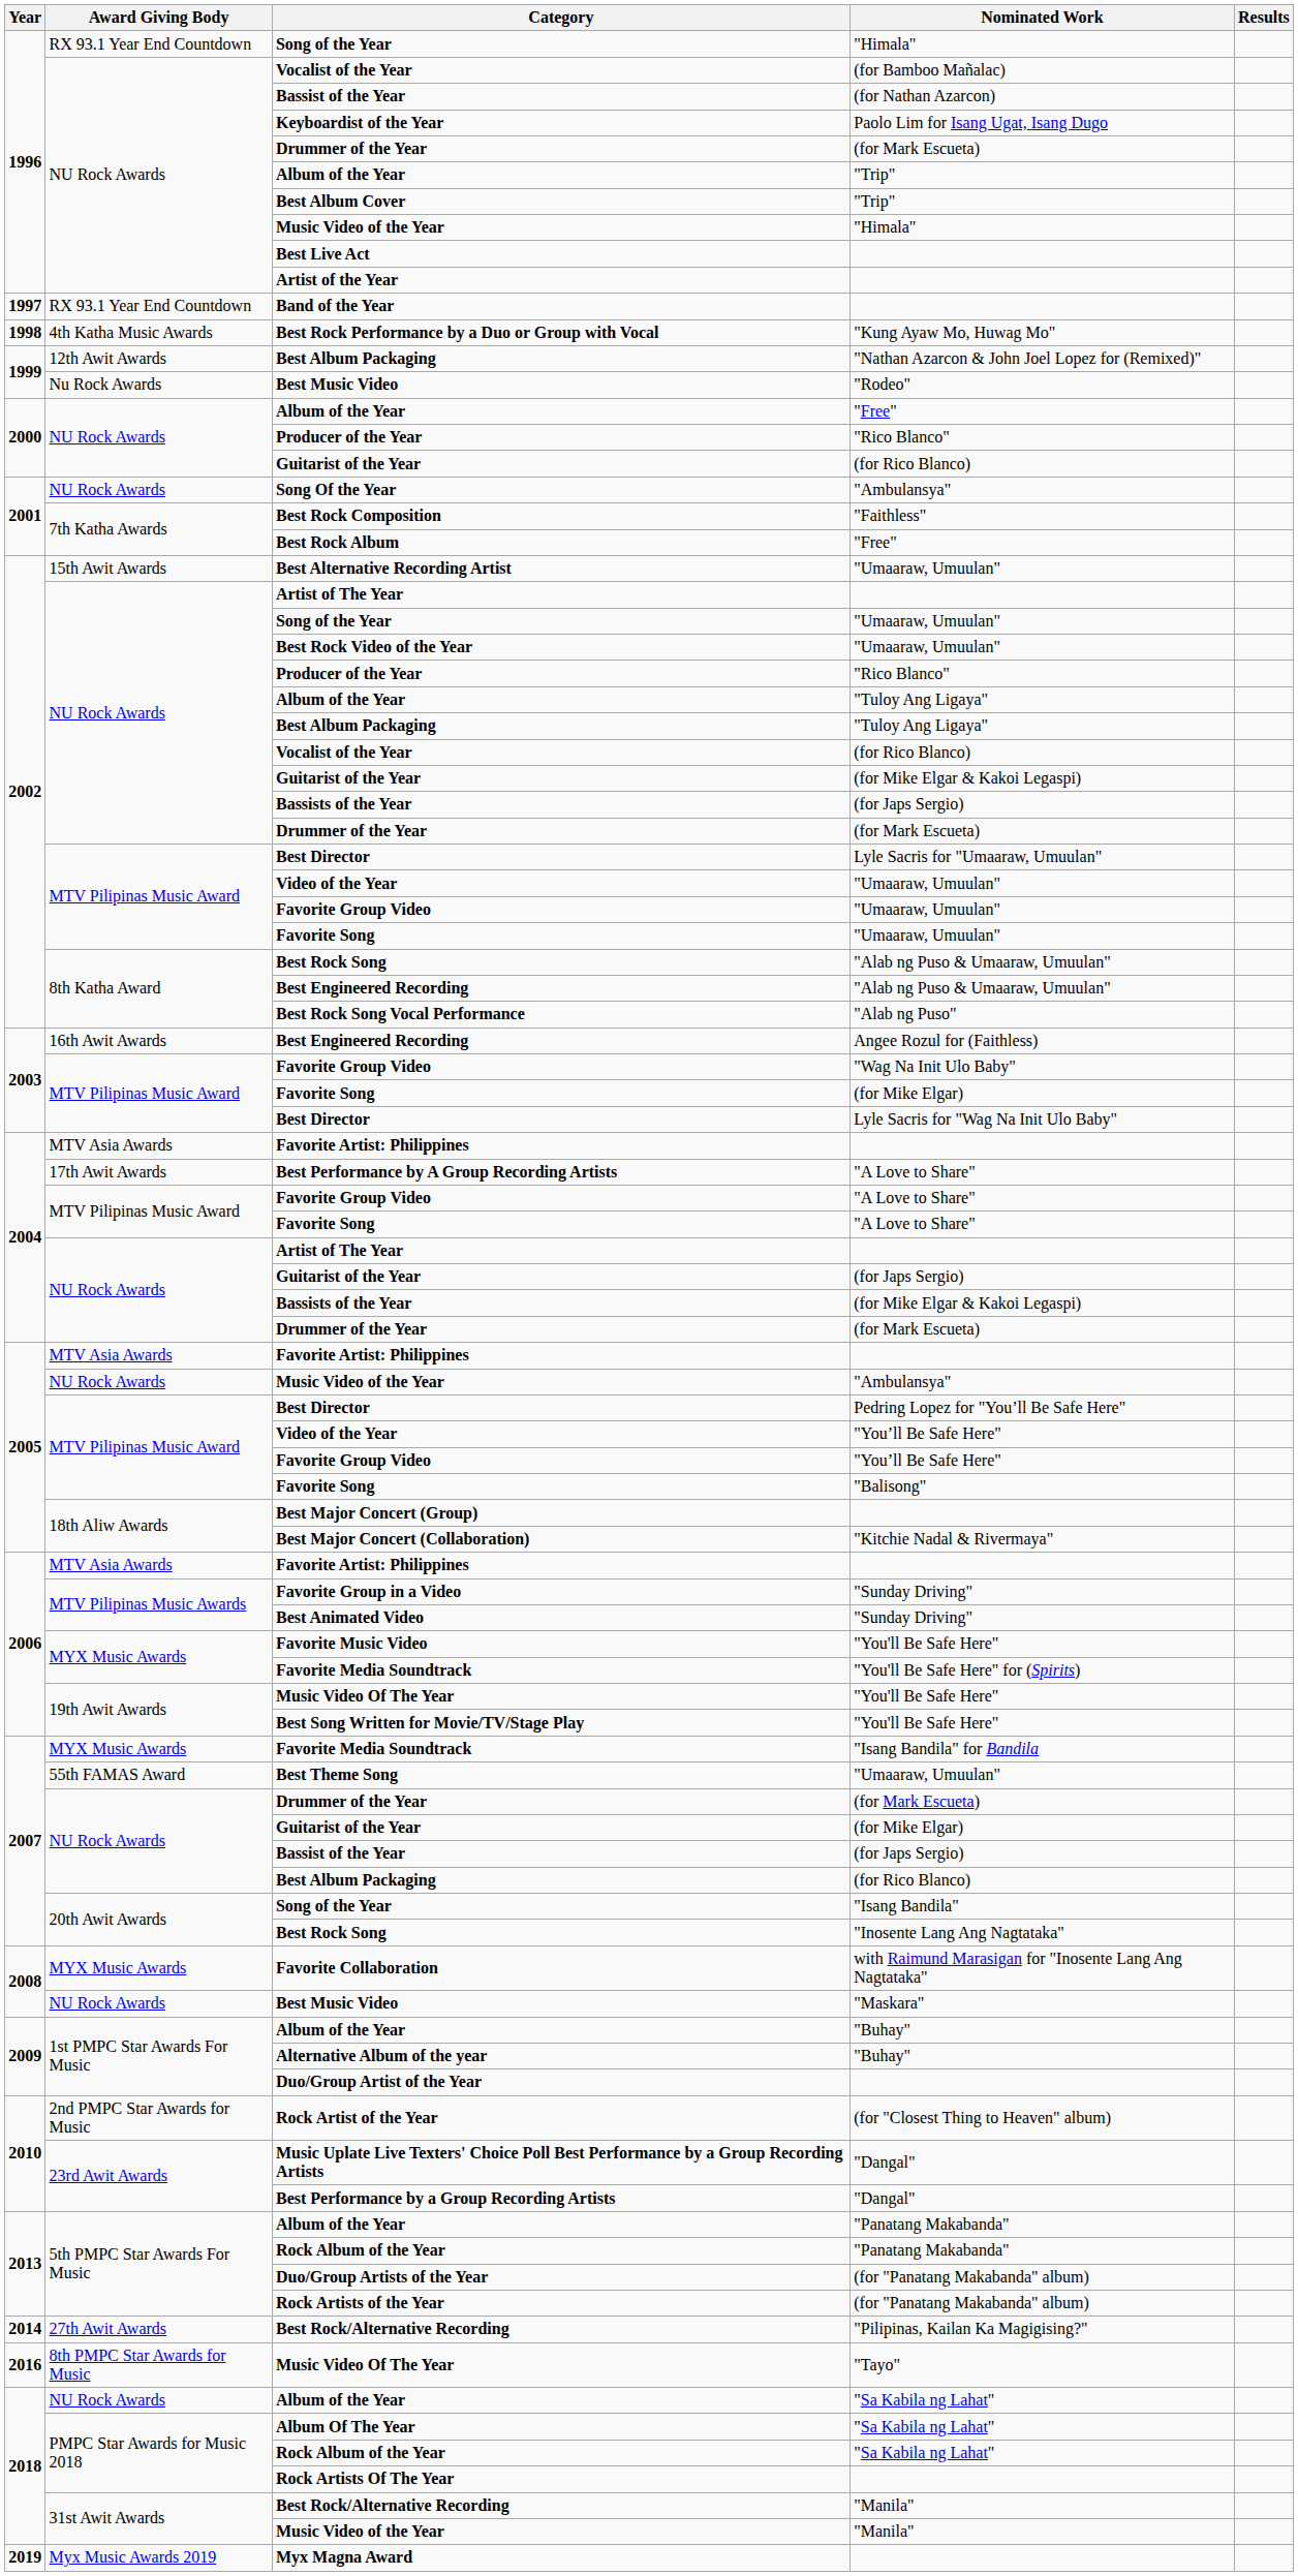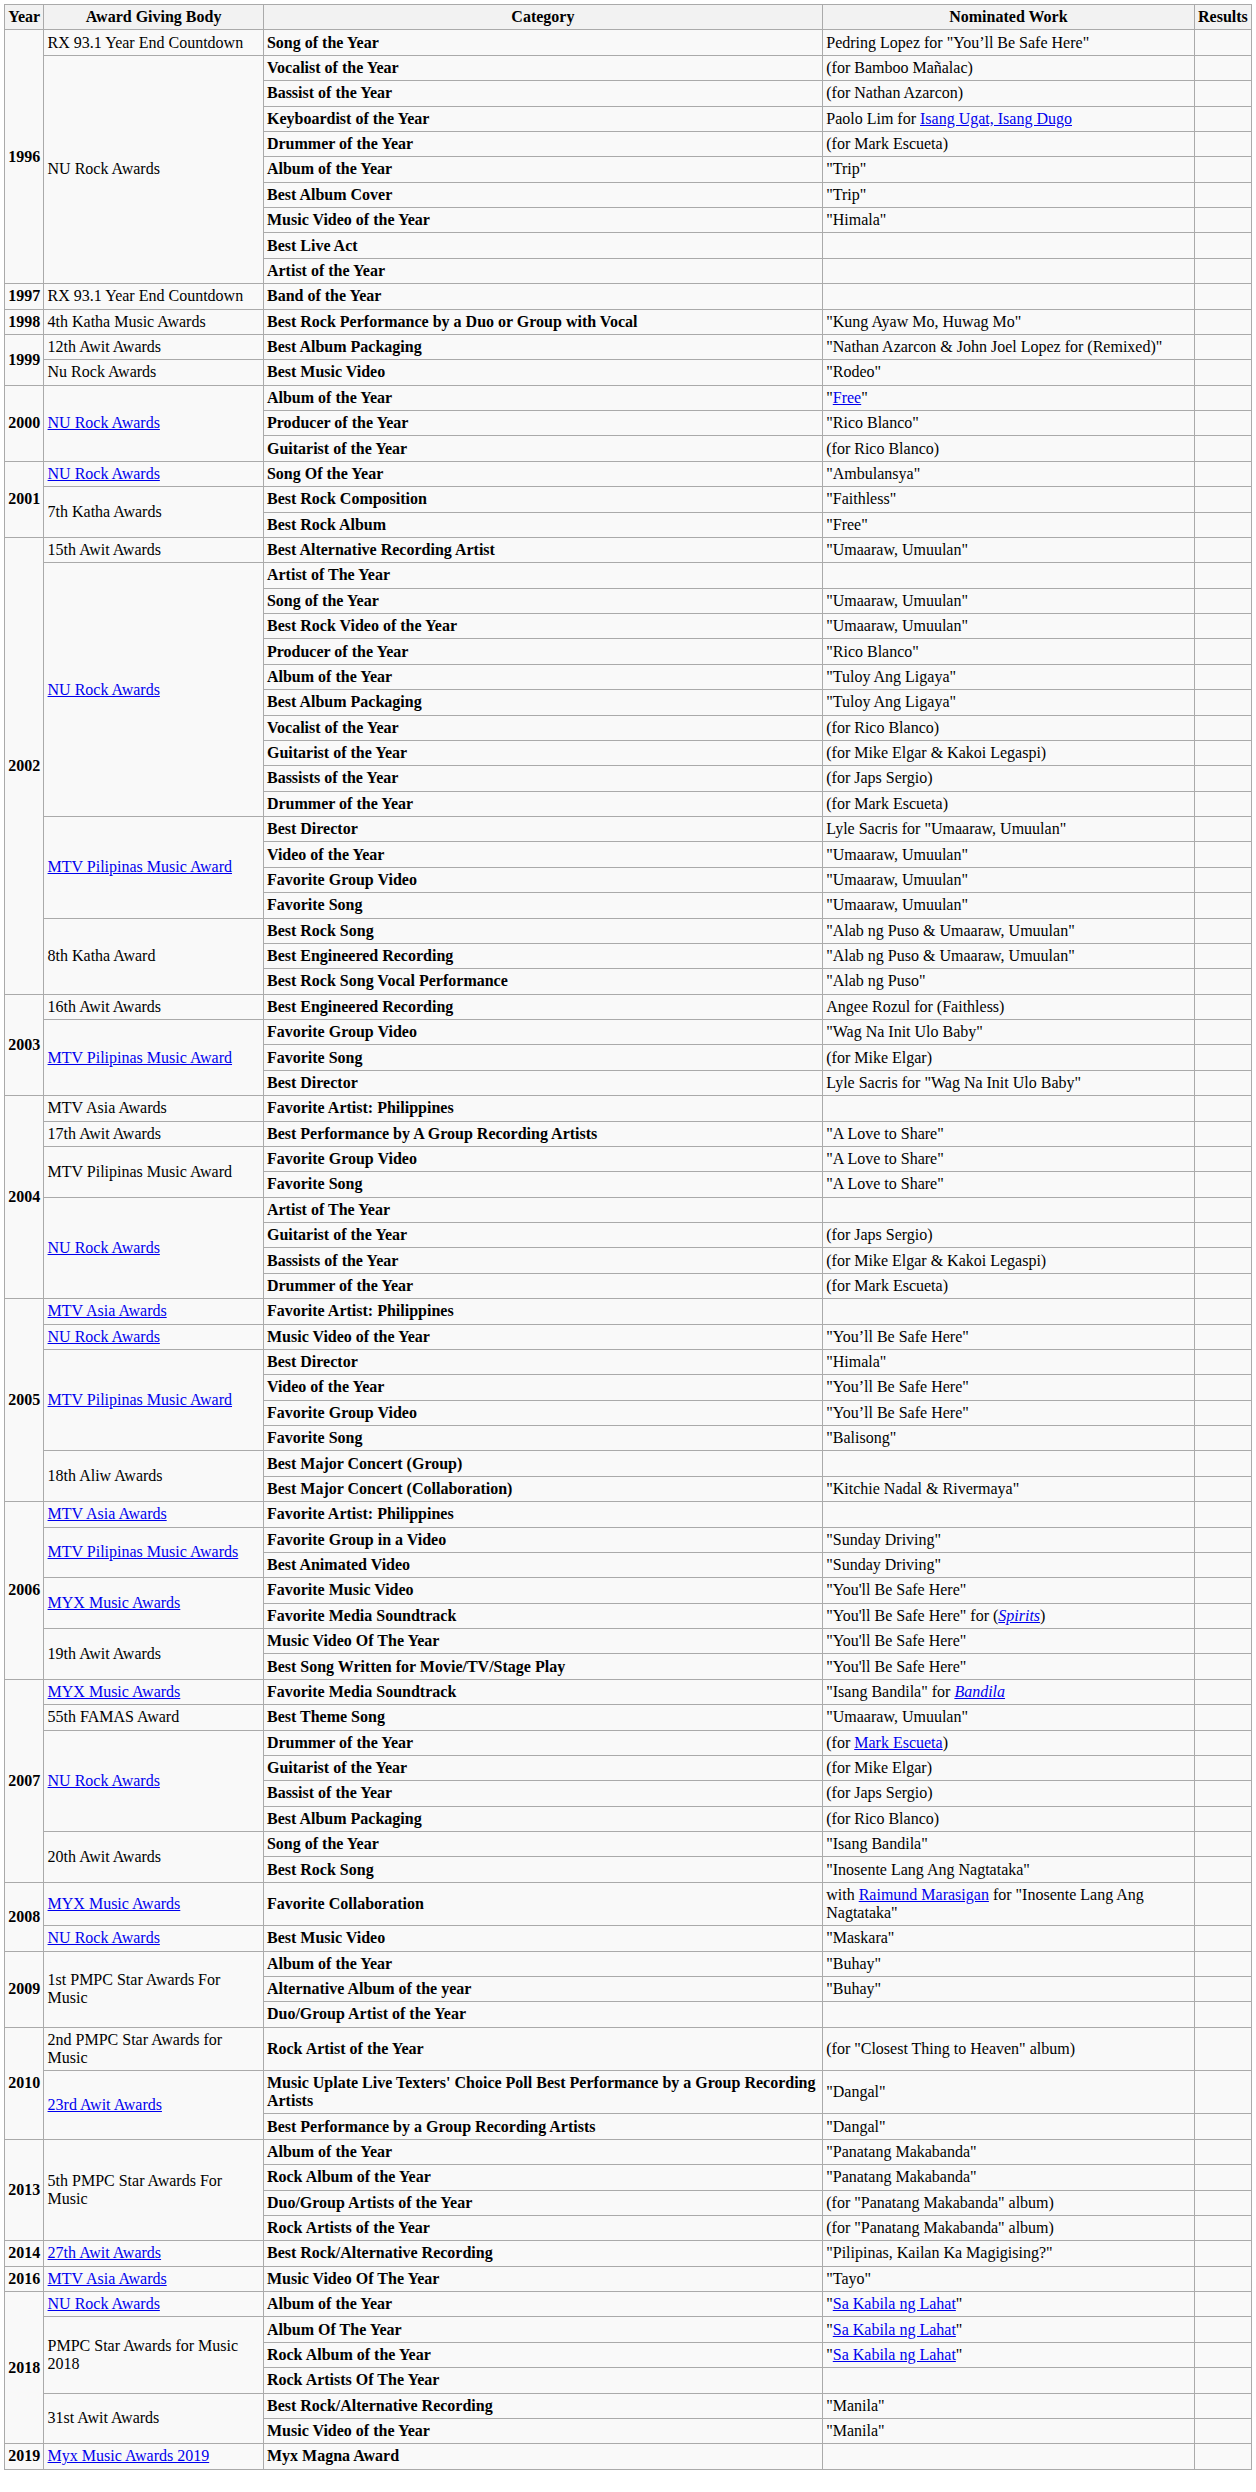1996 / Song of the Year | Nominated Work: "Himala" -> Pedring Lopez for "You’ll Be Safe Here"
2005 / Music Video of the Year | Nominated Work: "Ambulansya" -> "You’ll Be Safe Here"
2005 / Best Director | Nominated Work: Pedring Lopez for "You’ll Be Safe Here" -> "Himala"
2016 / Music Video Of The Year | Award Giving Body: 8th PMPC Star Awards for Music -> MTV Asia Awards
